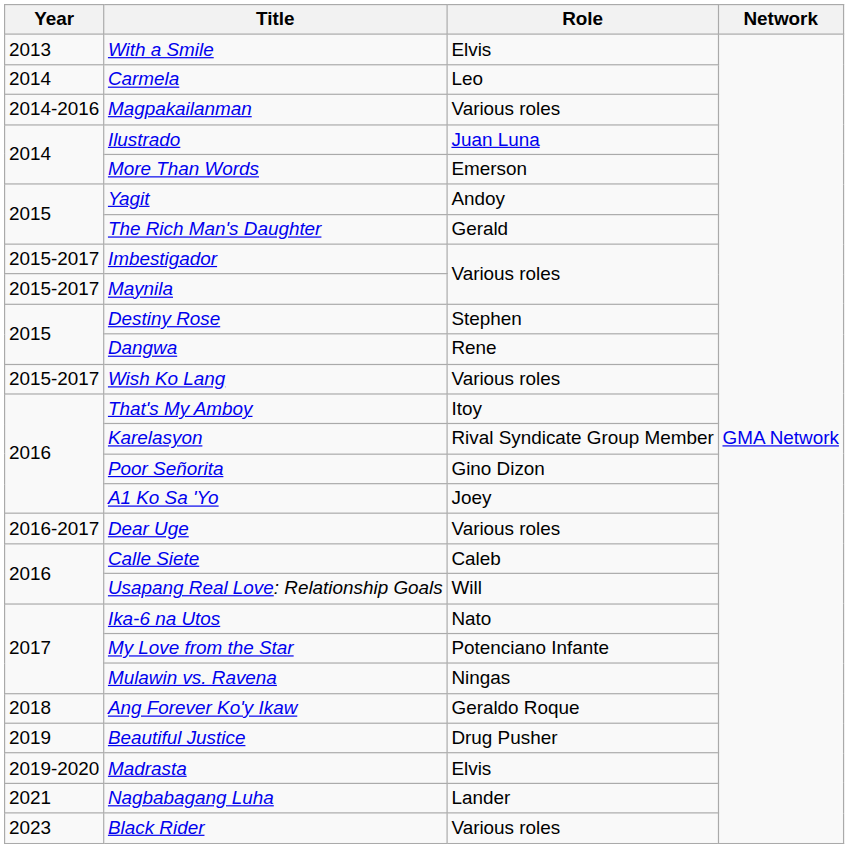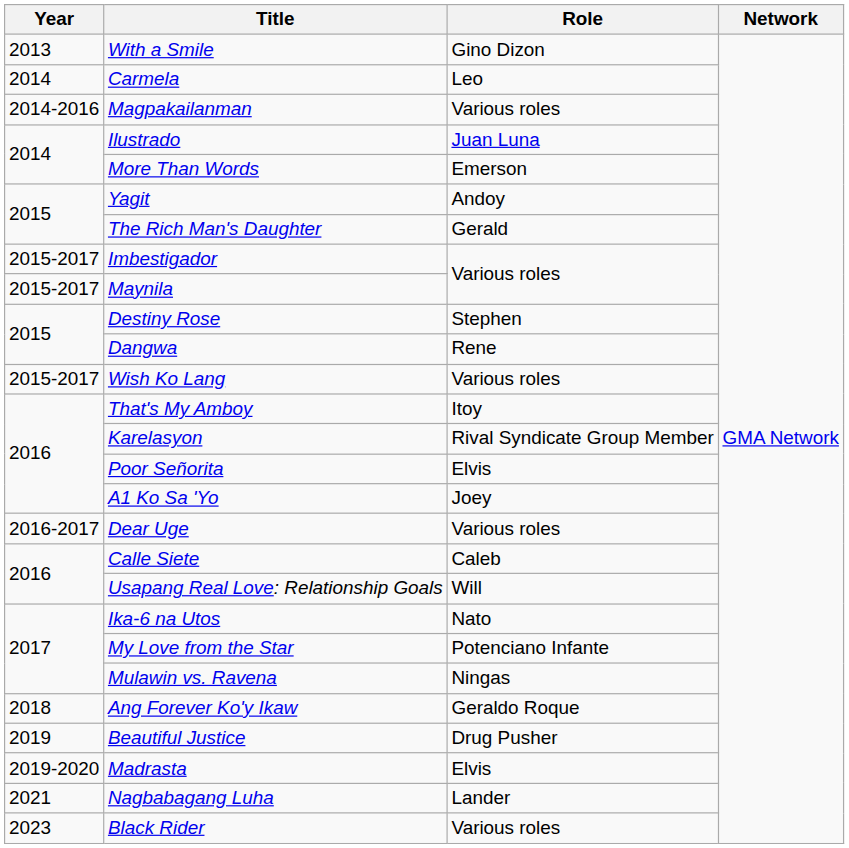With a Smile | Role: Elvis -> Gino Dizon
Poor Señorita | Role: Gino Dizon -> Elvis
